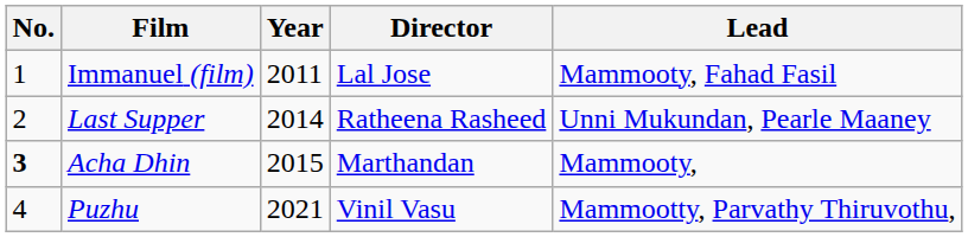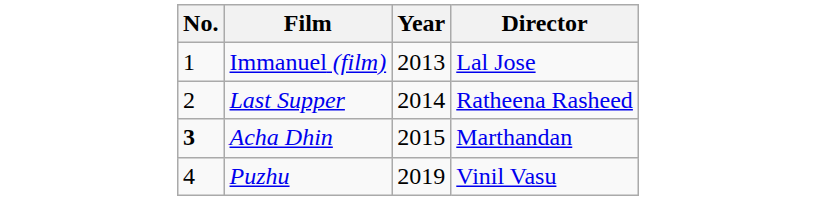- column: Lead | Mammooty, Fahad Fasil | Unni Mukundan, Pearle Maaney | Mammooty, | Mammootty, Parvathy Thiruvothu,
Immanuel (film) | Year: 2011 -> 2013
Puzhu | Year: 2021 -> 2019
